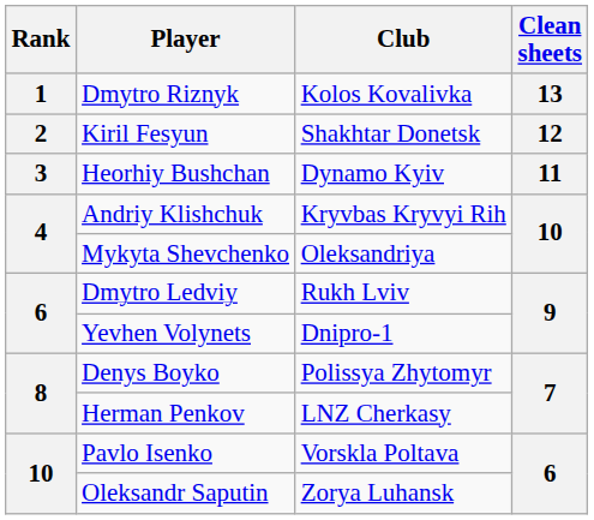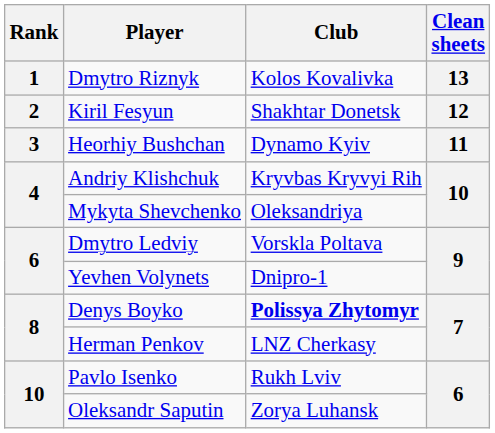Dmytro Ledviy | Club: Rukh Lviv -> Vorskla Poltava
Denys Boyko | Club: normal -> bold
Pavlo Isenko | Club: Vorskla Poltava -> Rukh Lviv
